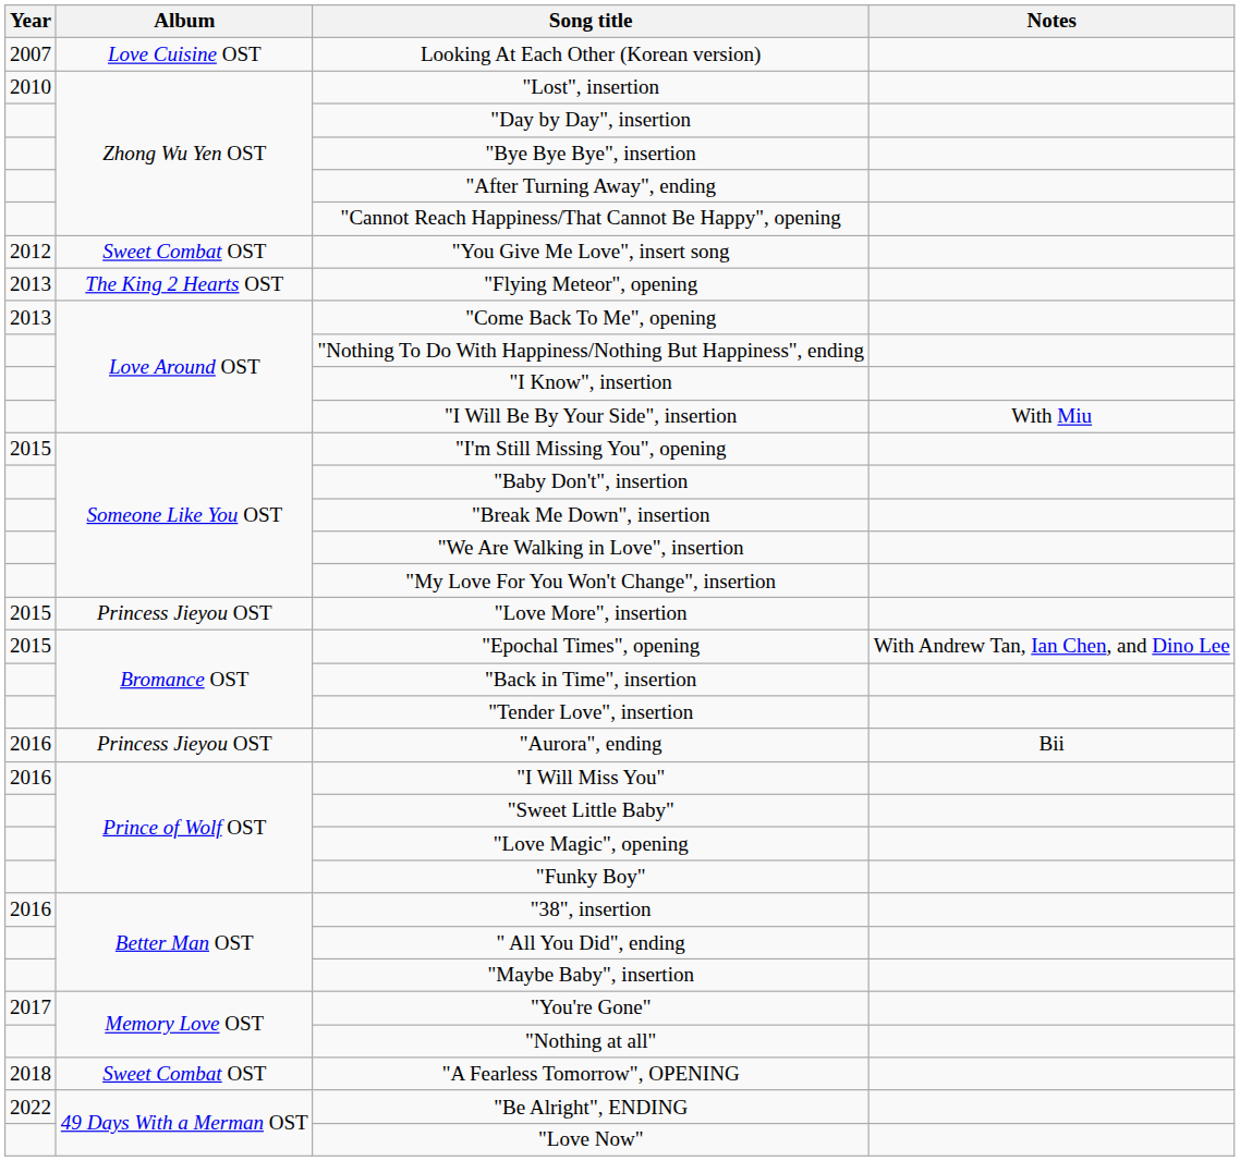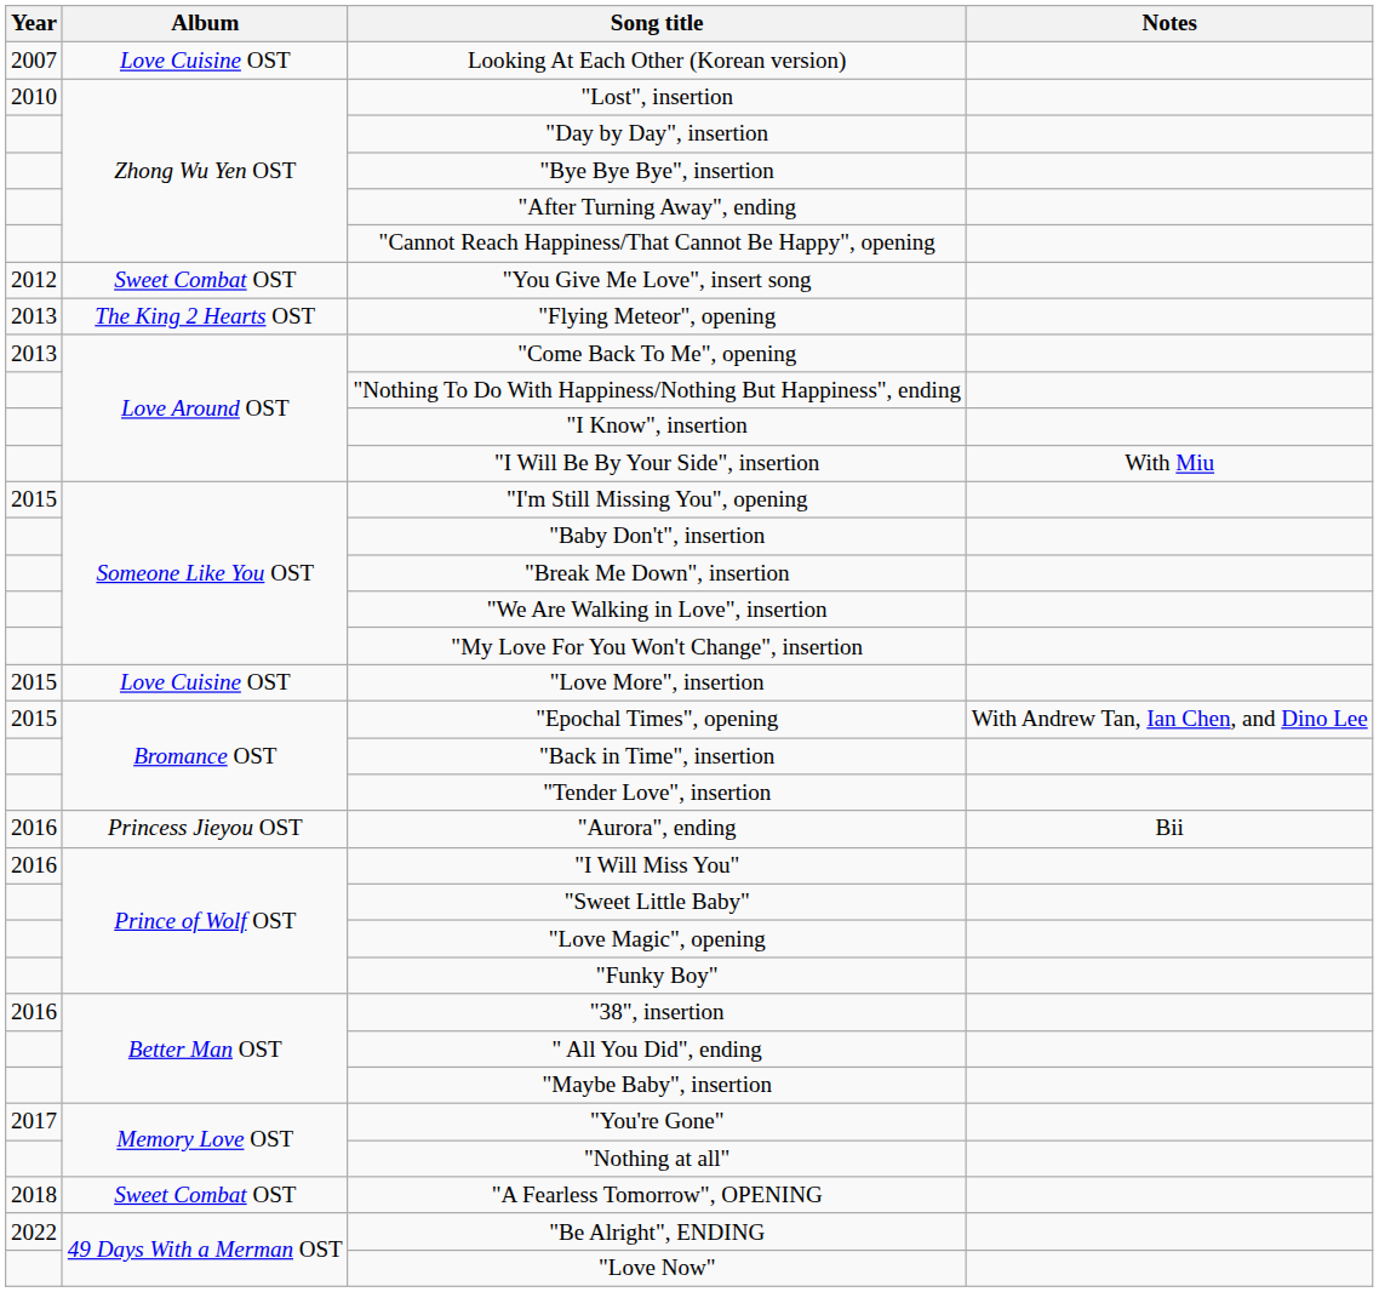"Love More", insertion | Album: Princess Jieyou OST -> Love Cuisine OST
